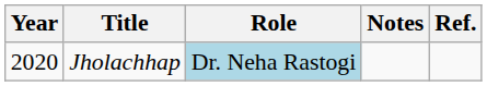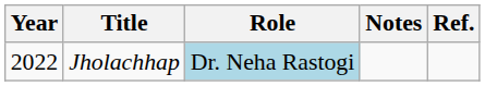Jholachhap | Year: 2020 -> 2022
